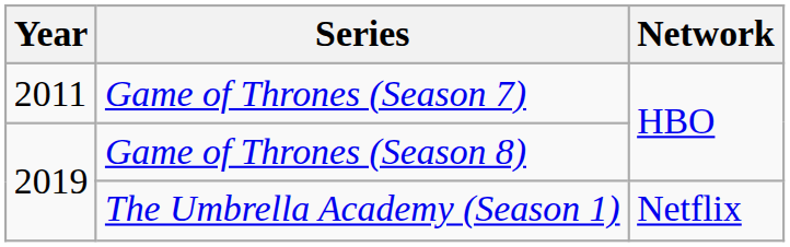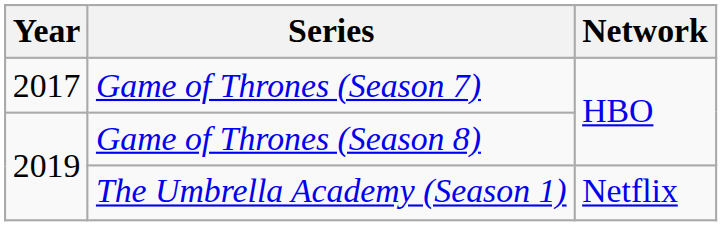Game of Thrones (Season 7) | Year: 2011 -> 2017
